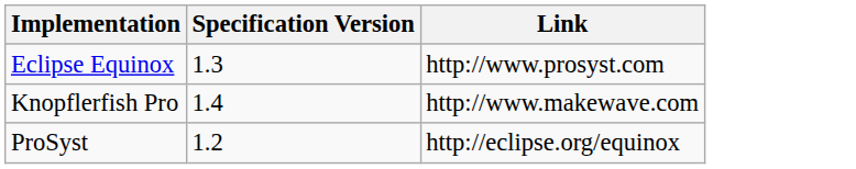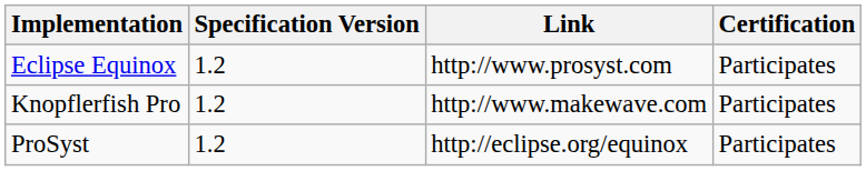+ column: Certification | Participates | Participates | Participates
Eclipse Equinox | Specification Version: 1.3 -> 1.2
Knopflerfish Pro | Specification Version: 1.4 -> 1.2
